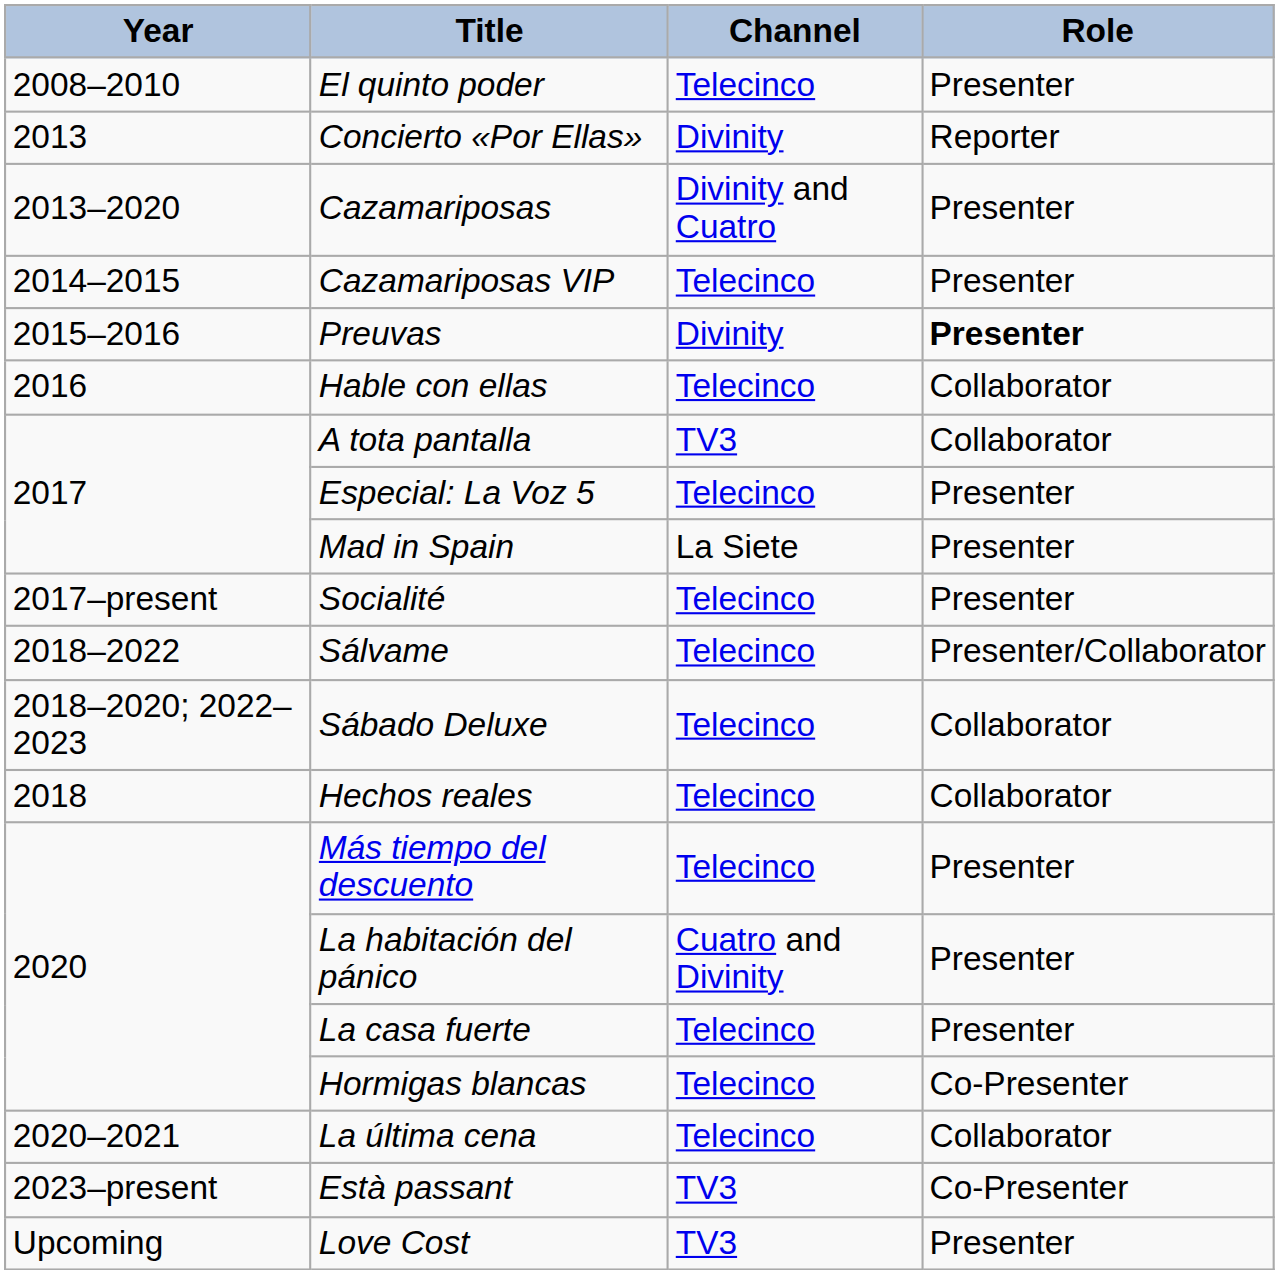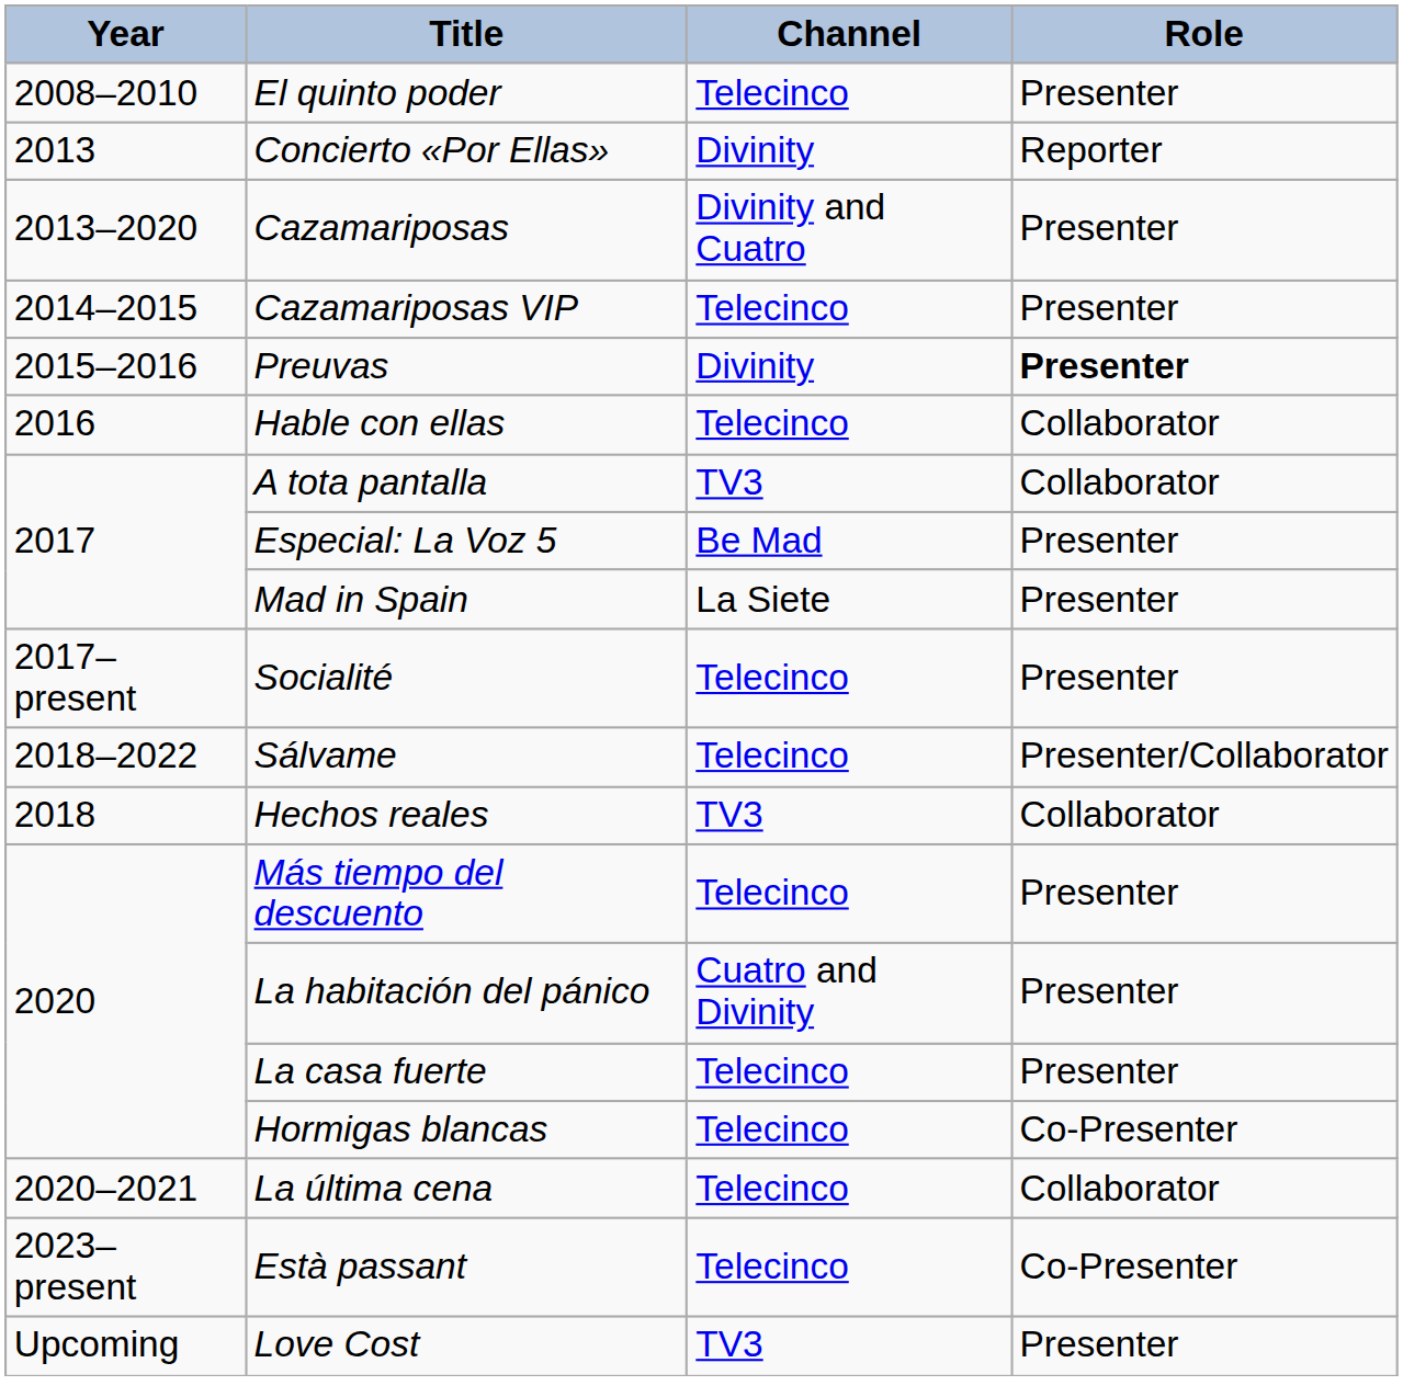Especial: La Voz 5 | Channel: Telecinco -> Be Mad
- row: 2018–2020; 2022–2023 | Sábado Deluxe | Telecinco | Collaborator
Hechos reales | Channel: Telecinco -> TV3
Està passant | Channel: TV3 -> Telecinco
